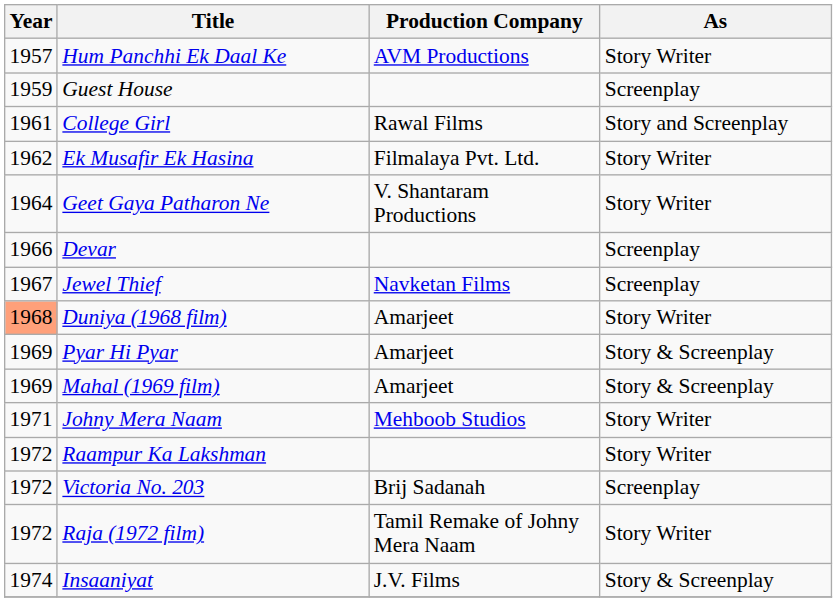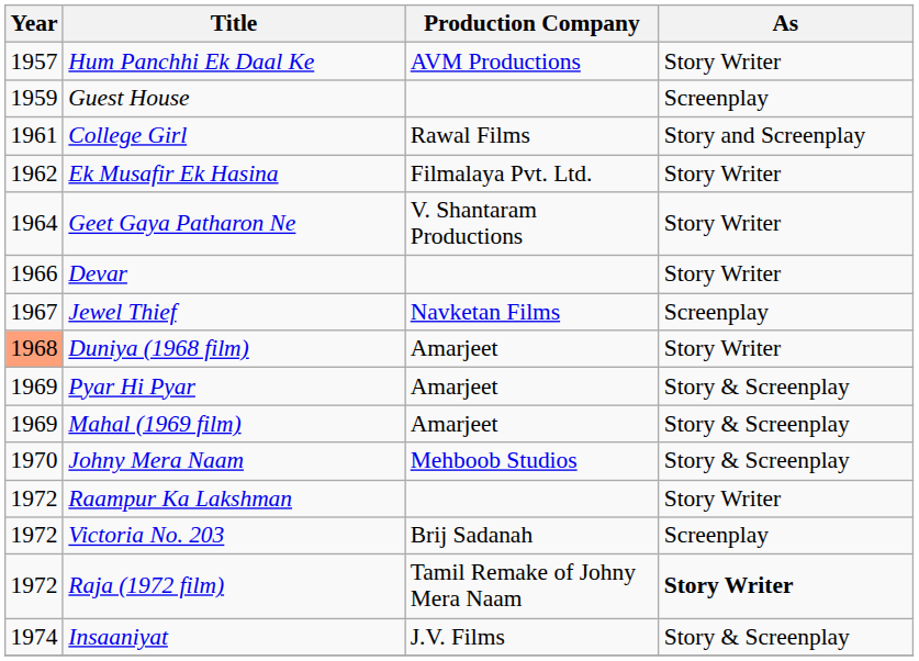Devar | As: Screenplay -> Story Writer
Johny Mera Naam | Year: 1971 -> 1970
Johny Mera Naam | As: Story Writer -> Story & Screenplay
Raja (1972 film) | As: normal -> bold
